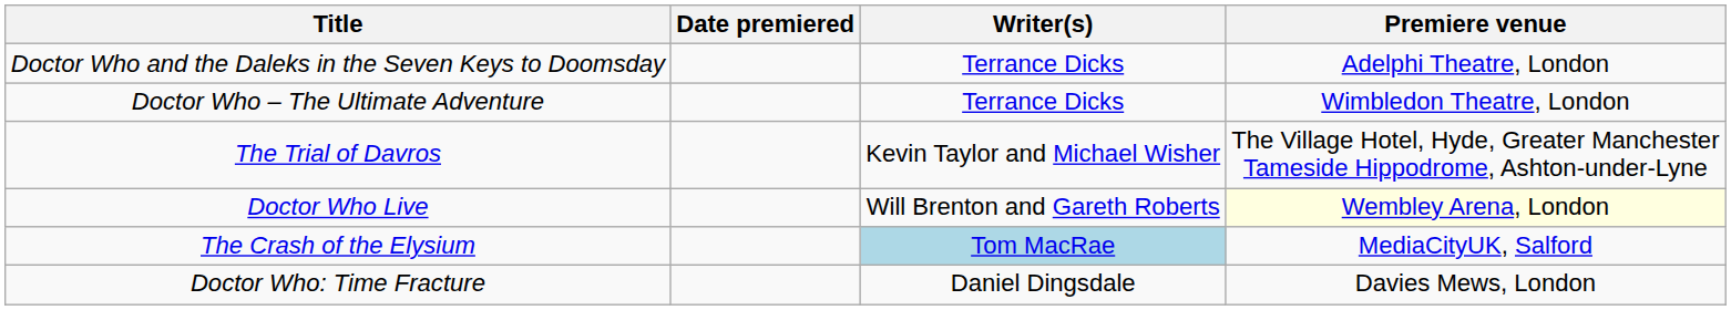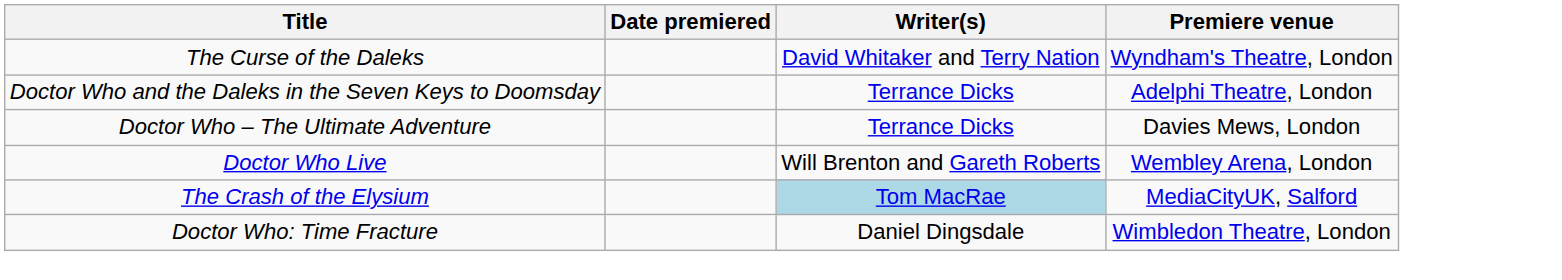+ row: The Curse of the Daleks | David Whitaker and Terry Nation | Wyndham's Theatre, London
Doctor Who – The Ultimate Adventure | Premiere venue: Wimbledon Theatre, London -> Davies Mews, London
- row: The Trial of Davros | Kevin Taylor and Michael Wisher | The Village Hotel, Hyde, Greater Manchester Tameside Hippodrome, Ashton-under-Lyne
Doctor Who Live | Premiere venue: lightyellow background -> no background
Doctor Who: Time Fracture | Premiere venue: Davies Mews, London -> Wimbledon Theatre, London
